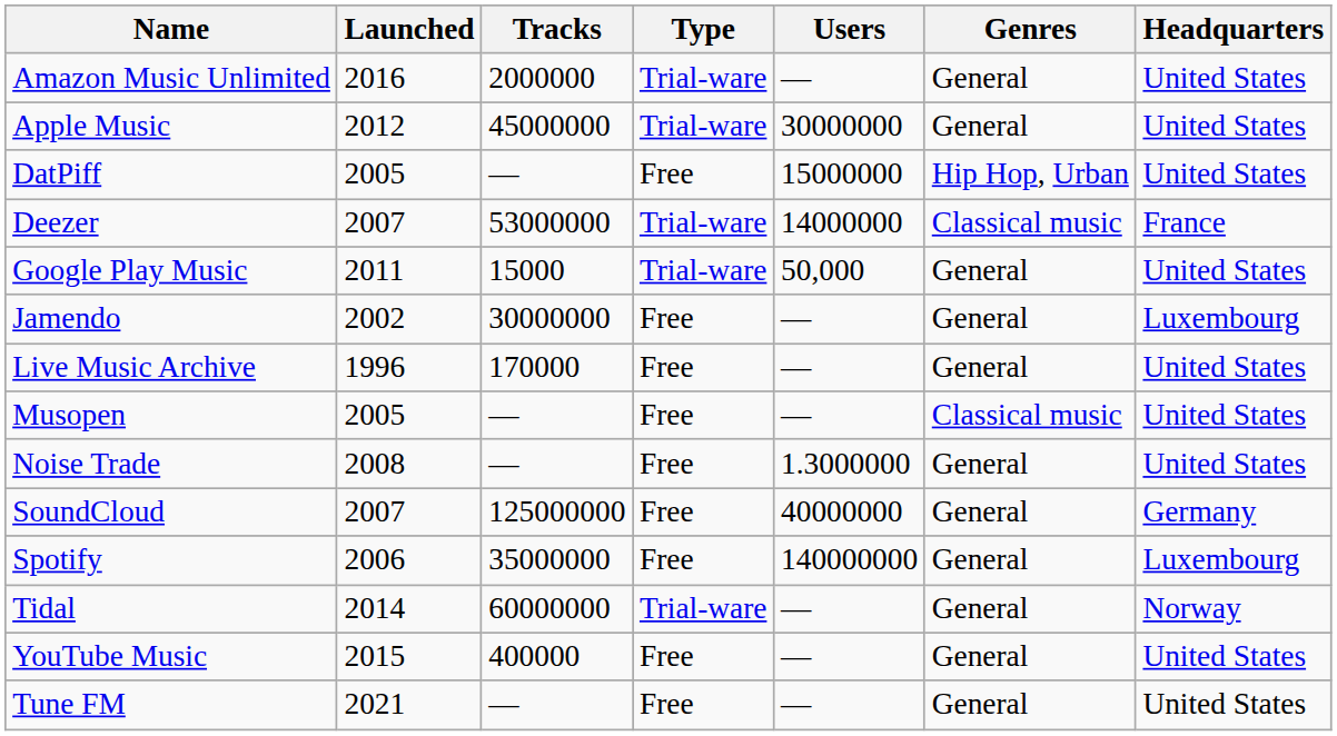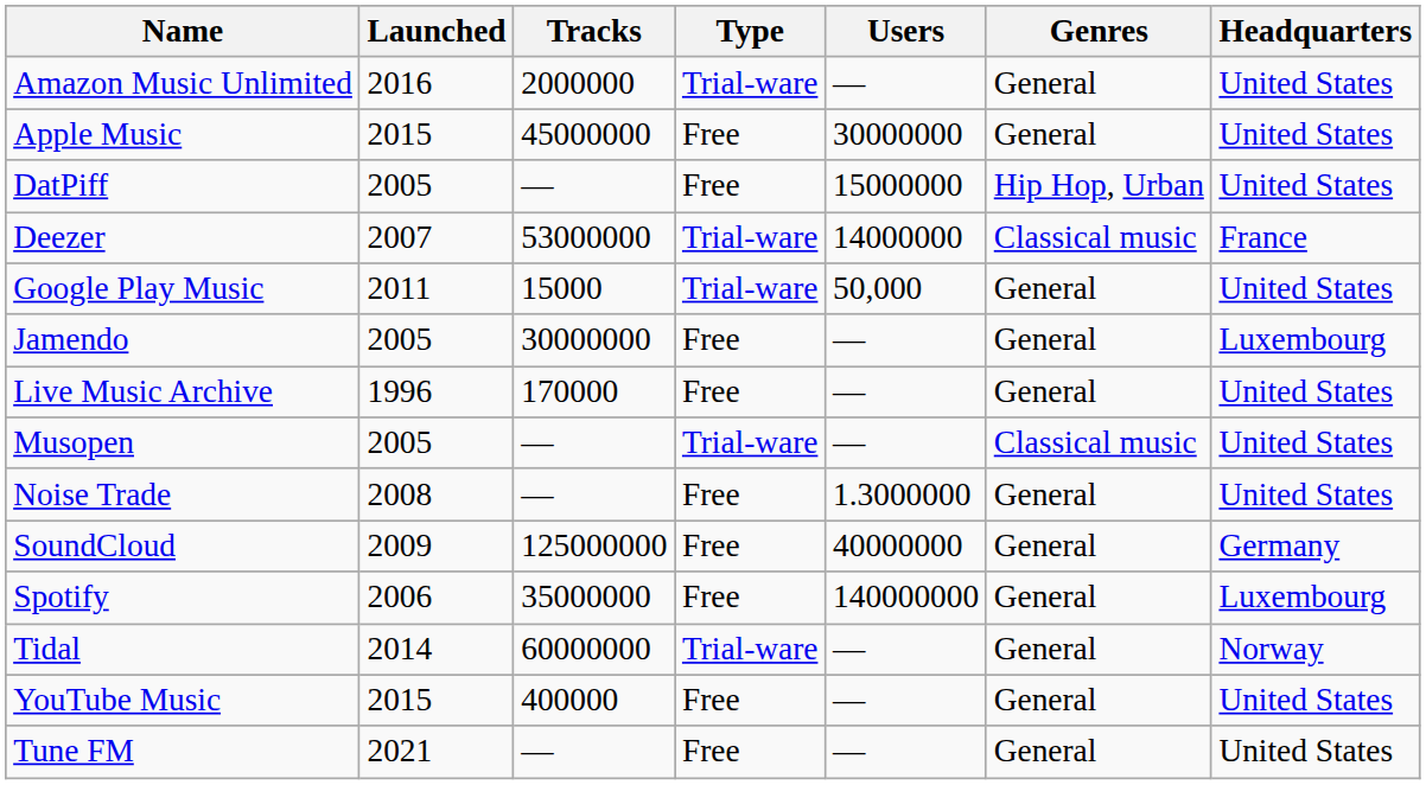Apple Music | Launched: 2012 -> 2015
Apple Music | Type: Trial-ware -> Free
Jamendo | Launched: 2002 -> 2005
Musopen | Type: Free -> Trial-ware
SoundCloud | Launched: 2007 -> 2009
